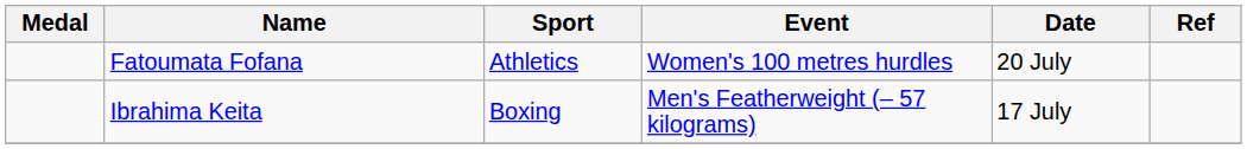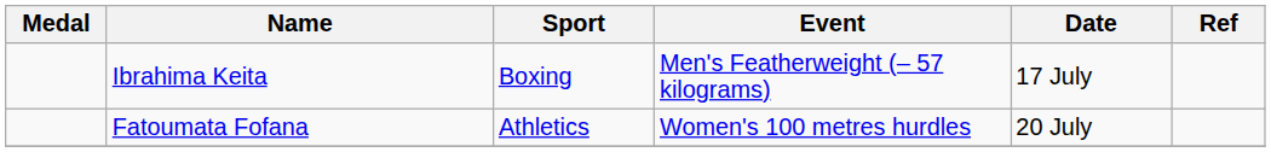rows swapped: Ibrahima Keita <-> Fatoumata Fofana
